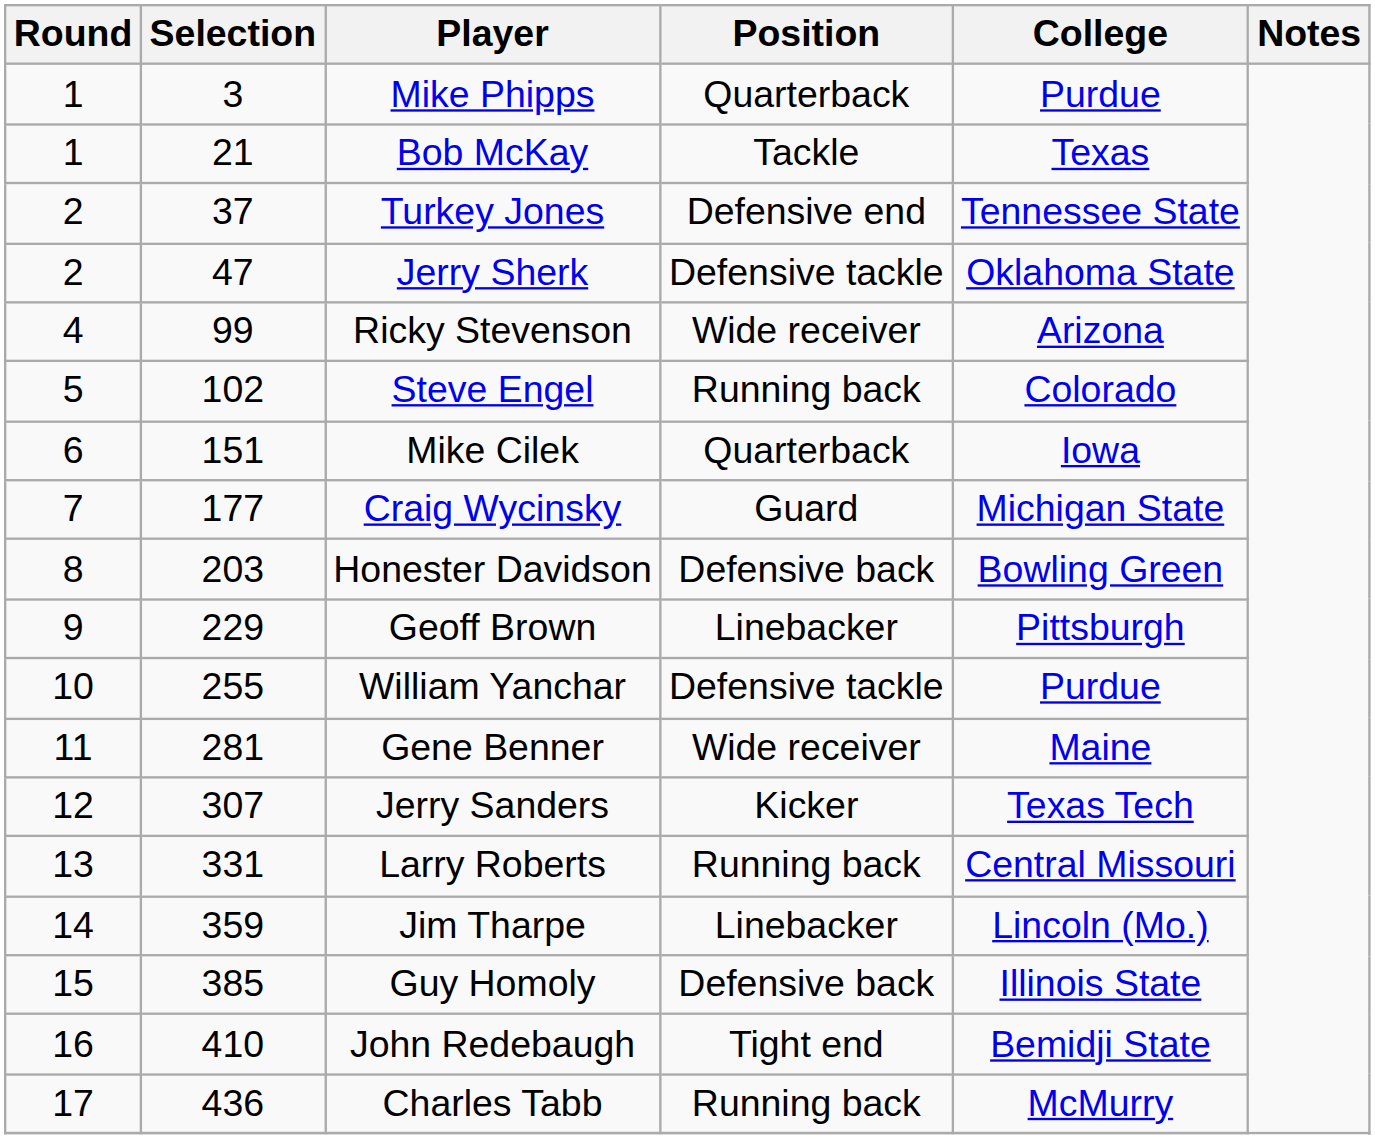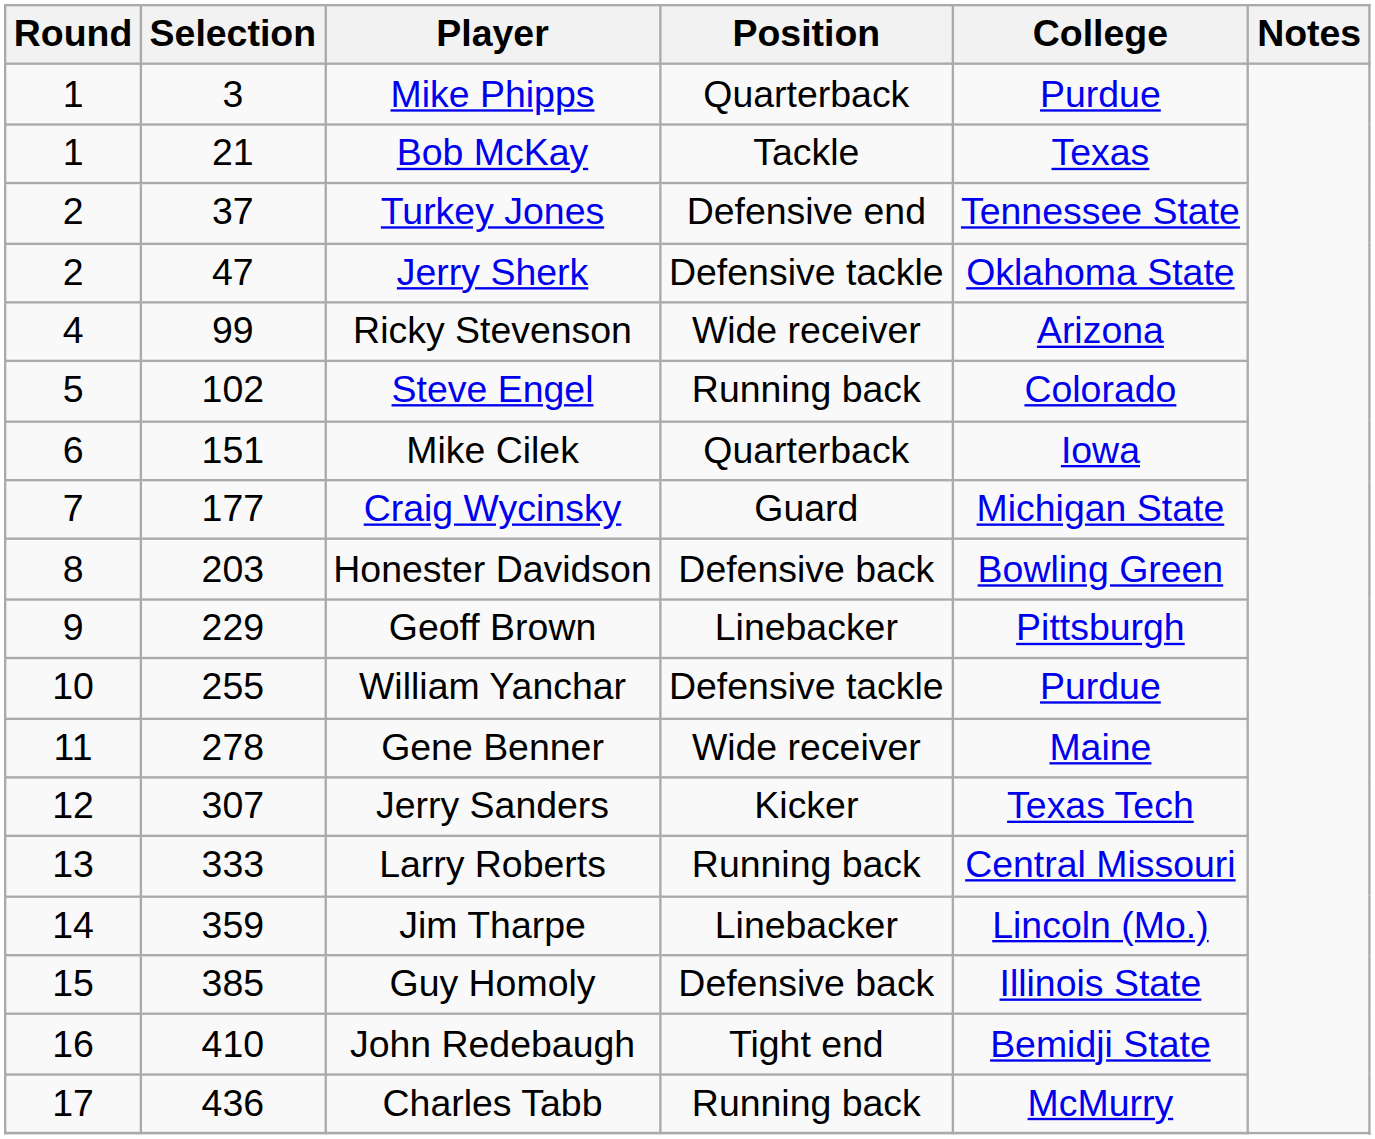Gene Benner | Selection: 281 -> 278
Larry Roberts | Selection: 331 -> 333
